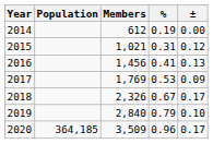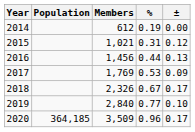2016 | %: 0.41 -> 0.44
2019 | %: 0.79 -> 0.77
